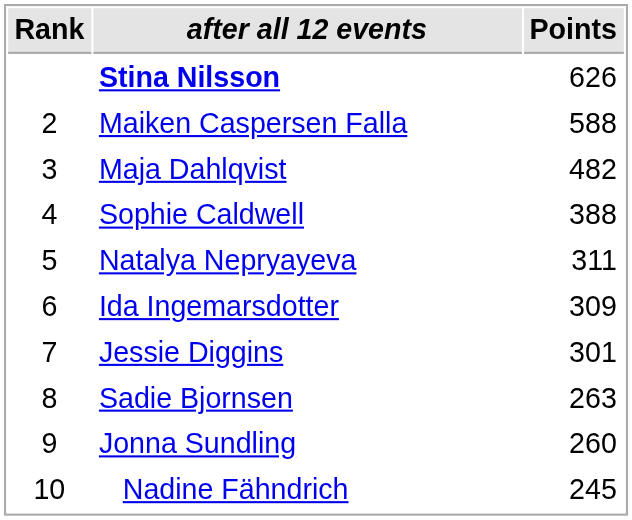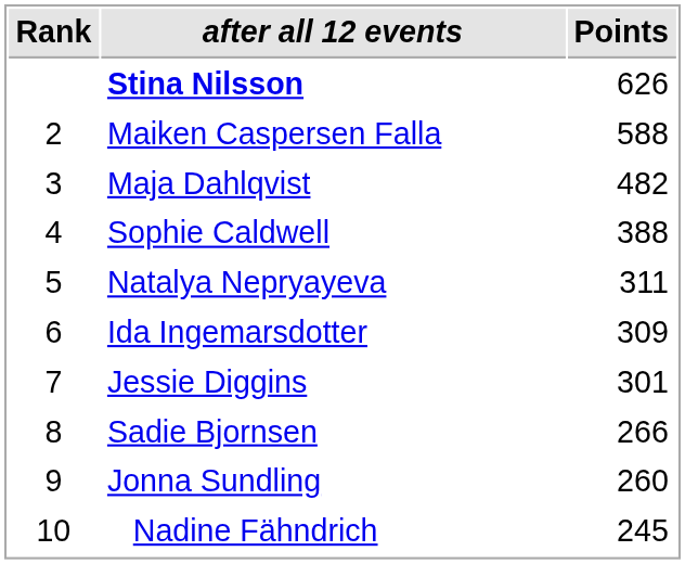Sadie Bjornsen | Points: 263 -> 266
